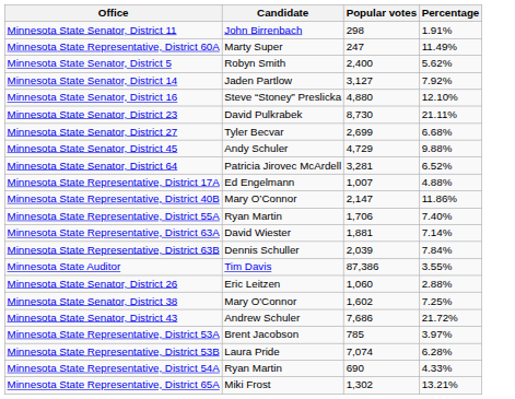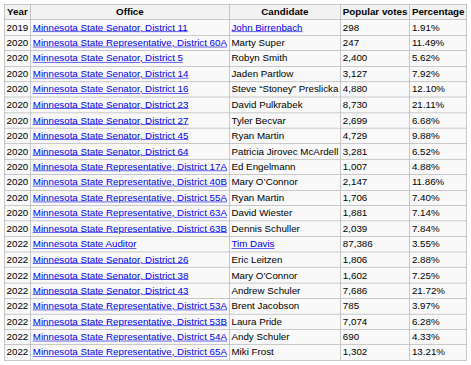+ column: Year | 2019 | 2020 | 2020 | 2020 | 2020 | 2020 | 2020 | 2020 | 2020 | 2020 | 2020 | 2020 | 2020 | 2020 | 2022 | 2022 | 2022 | 2022 | 2022 | 2022 | 2022 | 2022
Minnesota State Senator, District 45 | Candidate: Andy Schuler -> Ryan Martin
Minnesota State Senator, District 26 | Popular votes: 1,060 -> 1,806
Minnesota State Representative, District 54A | Candidate: Ryan Martin -> Andy Schuler
